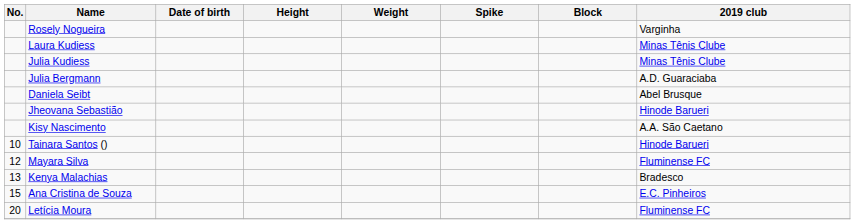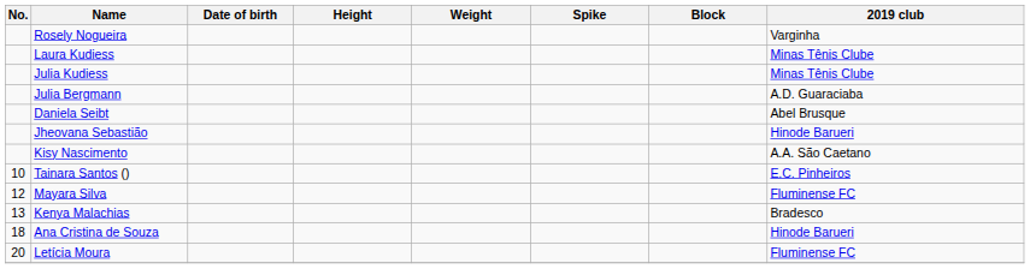Tainara Santos () | 2019 club: Hinode Barueri -> E.C. Pinheiros
Ana Cristina de Souza | No.: 15 -> 18
Ana Cristina de Souza | 2019 club: E.C. Pinheiros -> Hinode Barueri
